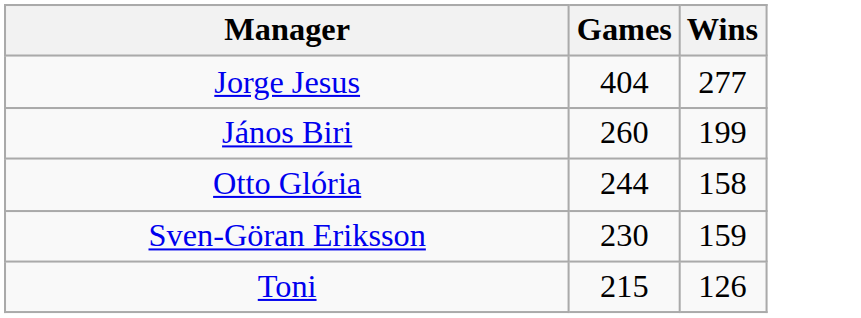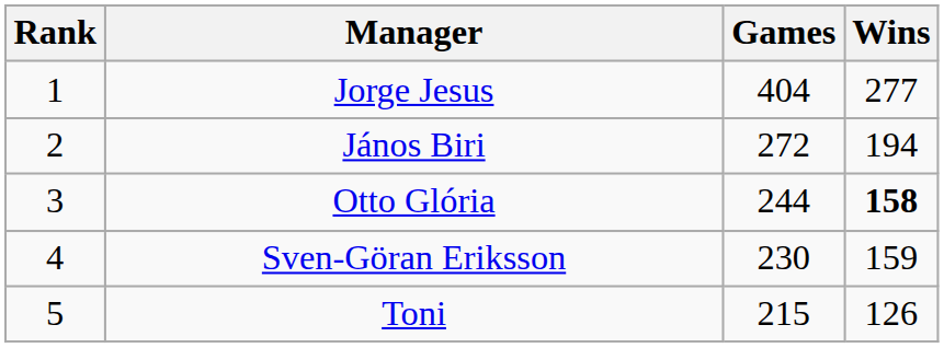+ column: Rank | 1 | 2 | 3 | 4 | 5
János Biri | Games: 260 -> 272
János Biri | Wins: 199 -> 194
Otto Glória | Wins: normal -> bold
